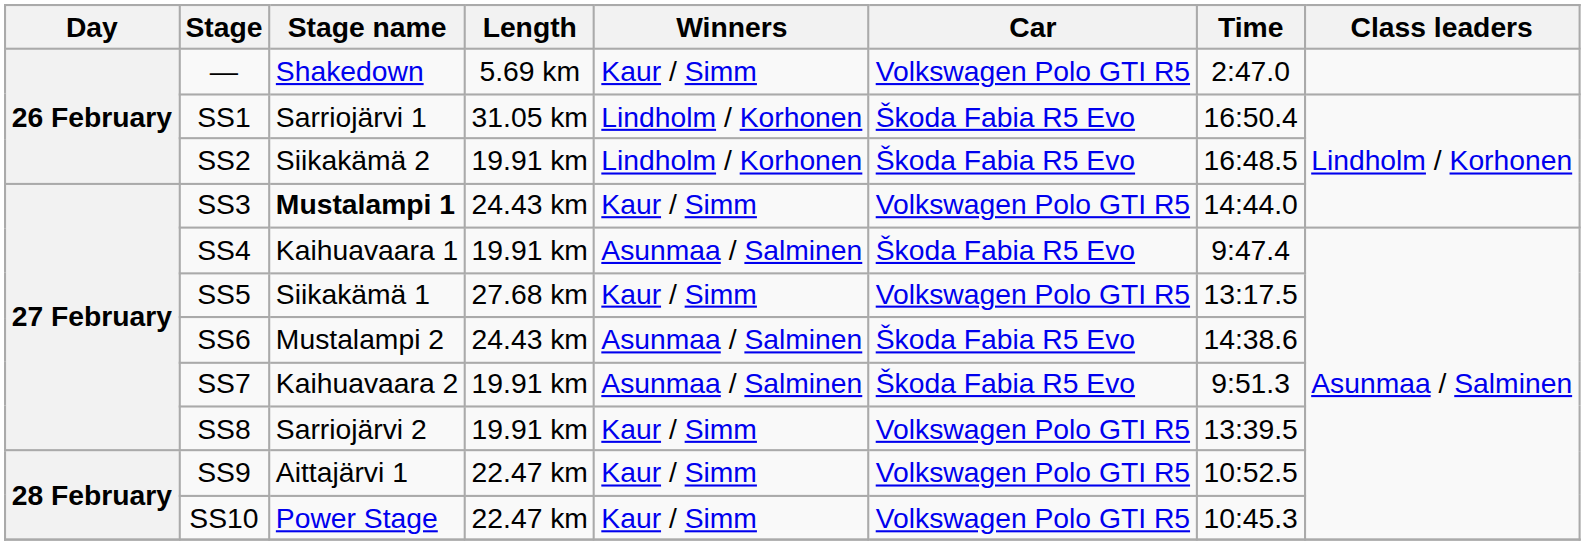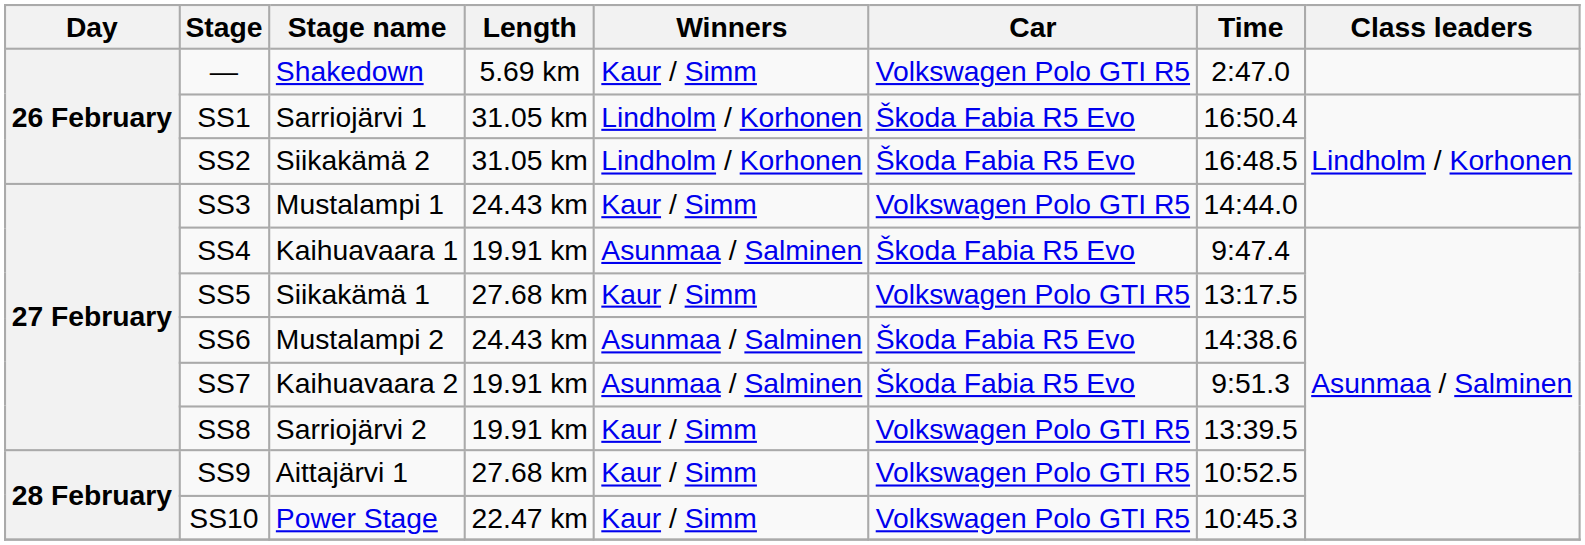SS2 | Length: 19.91 km -> 31.05 km
SS3 | Stage name: bold -> normal
SS9 | Length: 22.47 km -> 27.68 km
